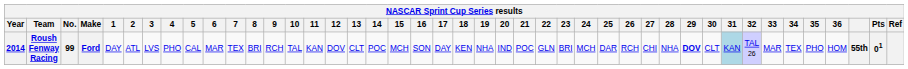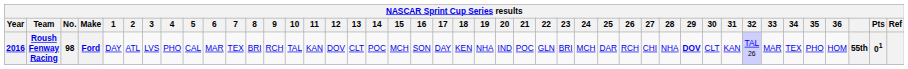Roush Fenway Racing | Year: 2014 -> 2016
Roush Fenway Racing | No.: 99 -> 98
Roush Fenway Racing | 31: lightblue background -> no background
